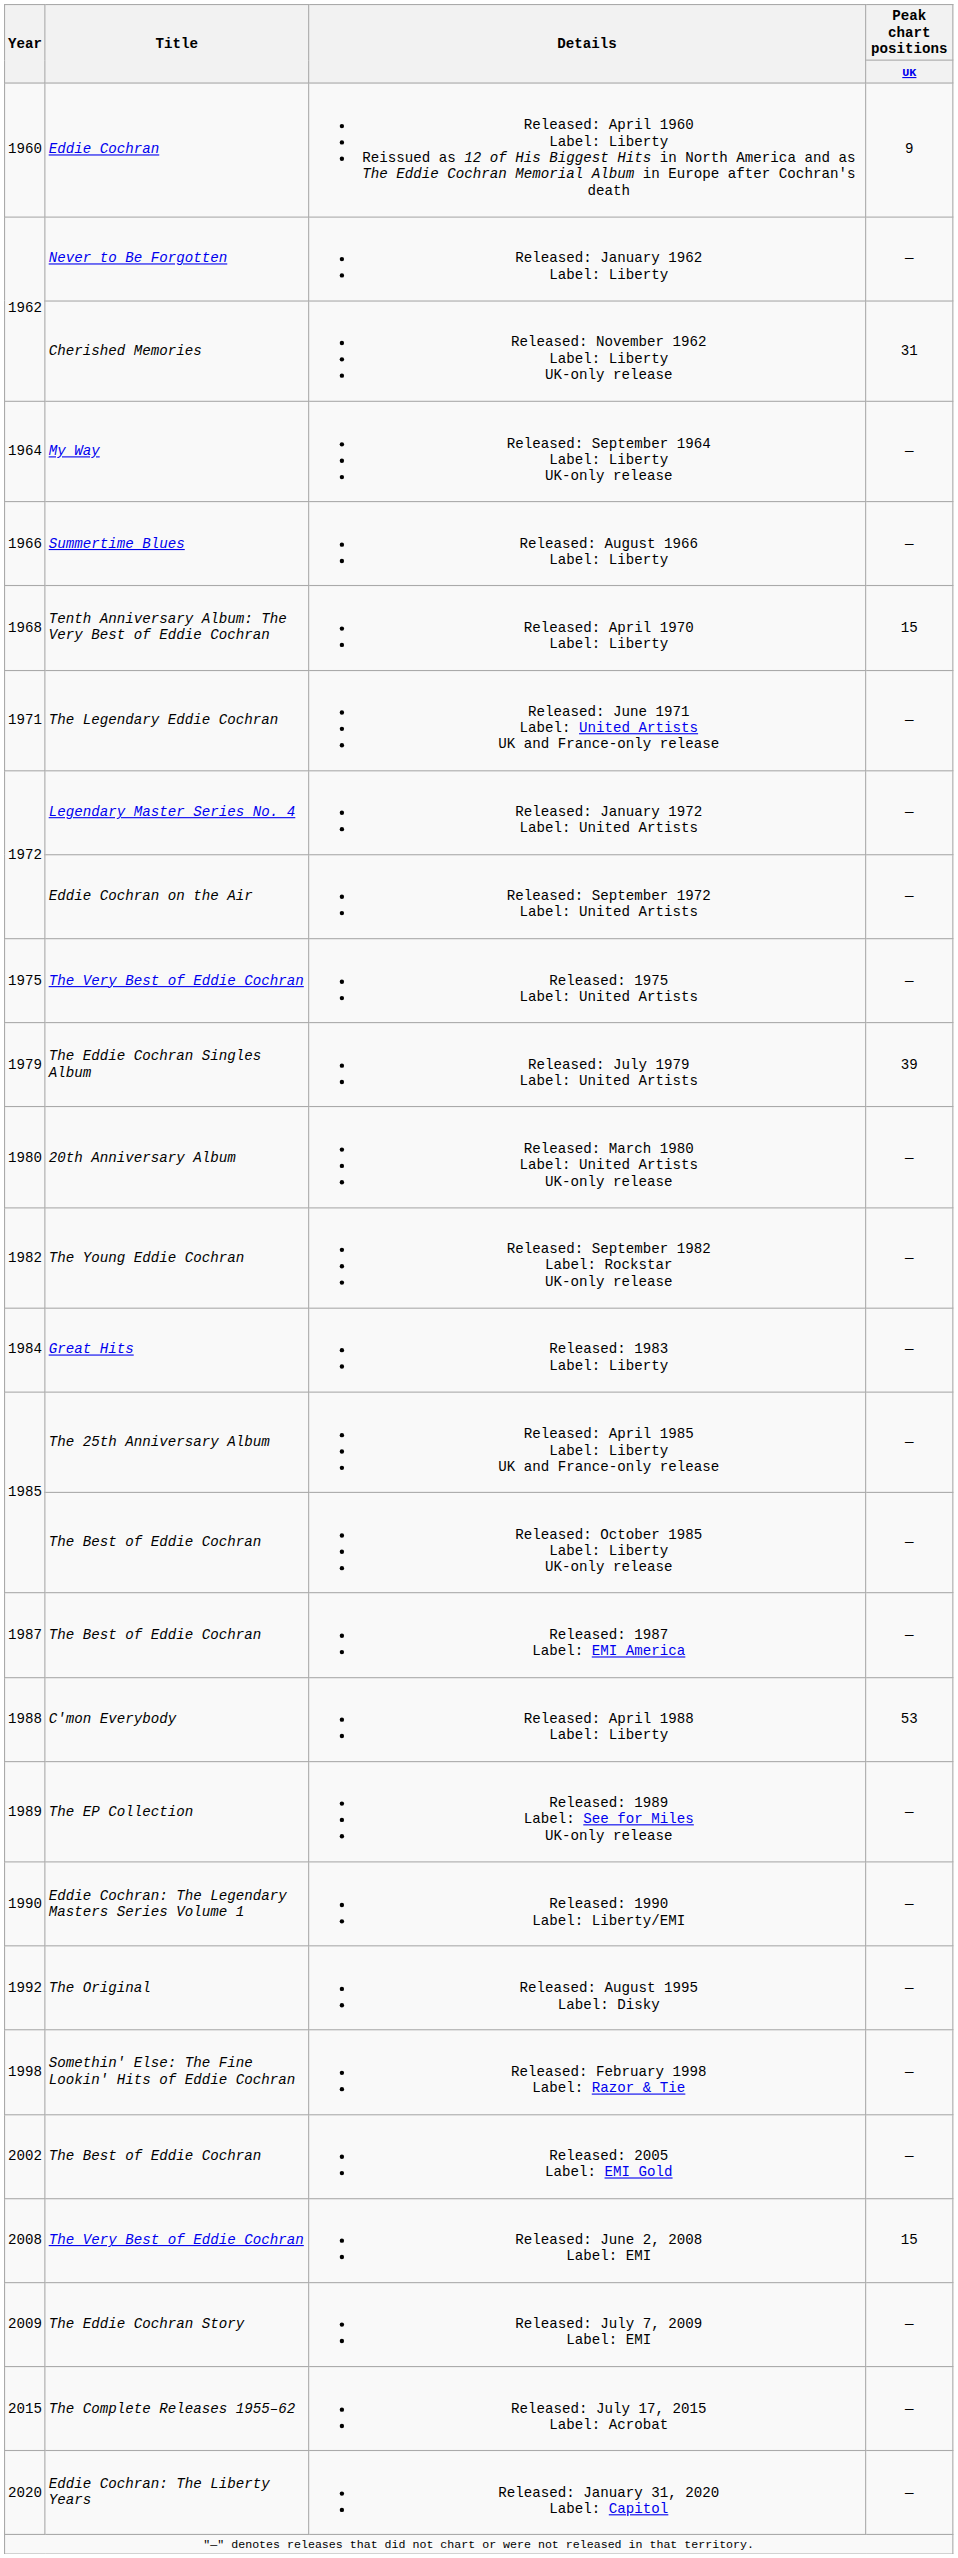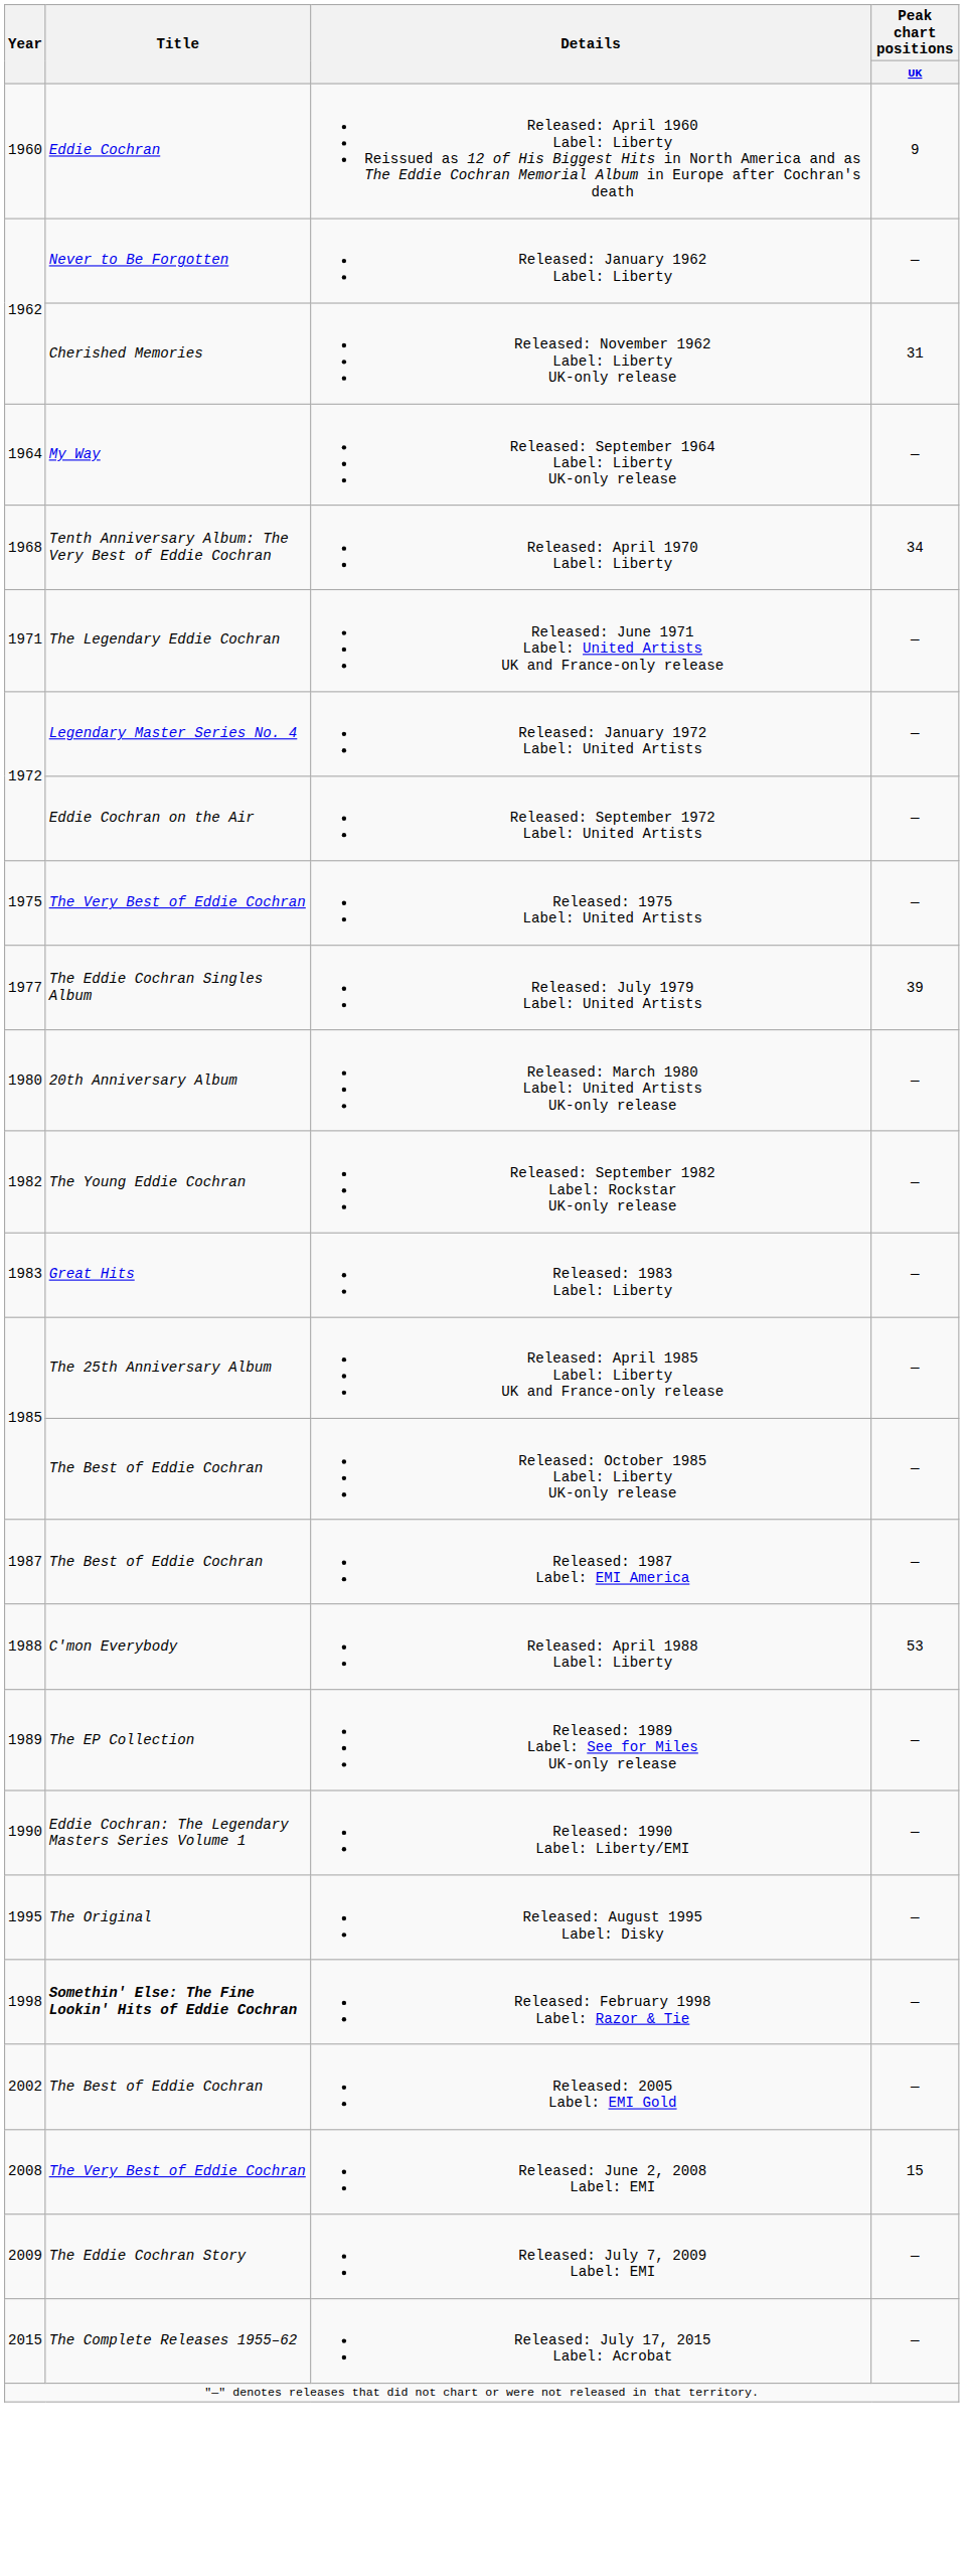- row: 1966 | Summertime Blues | Released: August 1966 Label: Liberty | —
Released: April 1970 Label: Liberty | Peak chart positions / UK: 15 -> 34
Released: July 1979 Label: United Artists | Year: 1979 -> 1977
Released: 1983 Label: Liberty | Year: 1984 -> 1983
Released: August 1995 Label: Disky | Year: 1992 -> 1995
Released: February 1998 Label: Razor & Tie | Title: normal -> bold
- row: 2020 | Eddie Cochran: The Liberty Years | Released: January 31, 2020 Label: Capitol | —
